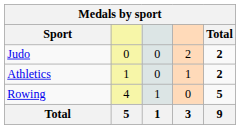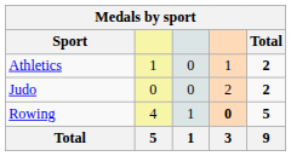rows swapped: Athletics <-> Judo
Rowing | column 4: normal -> bold
